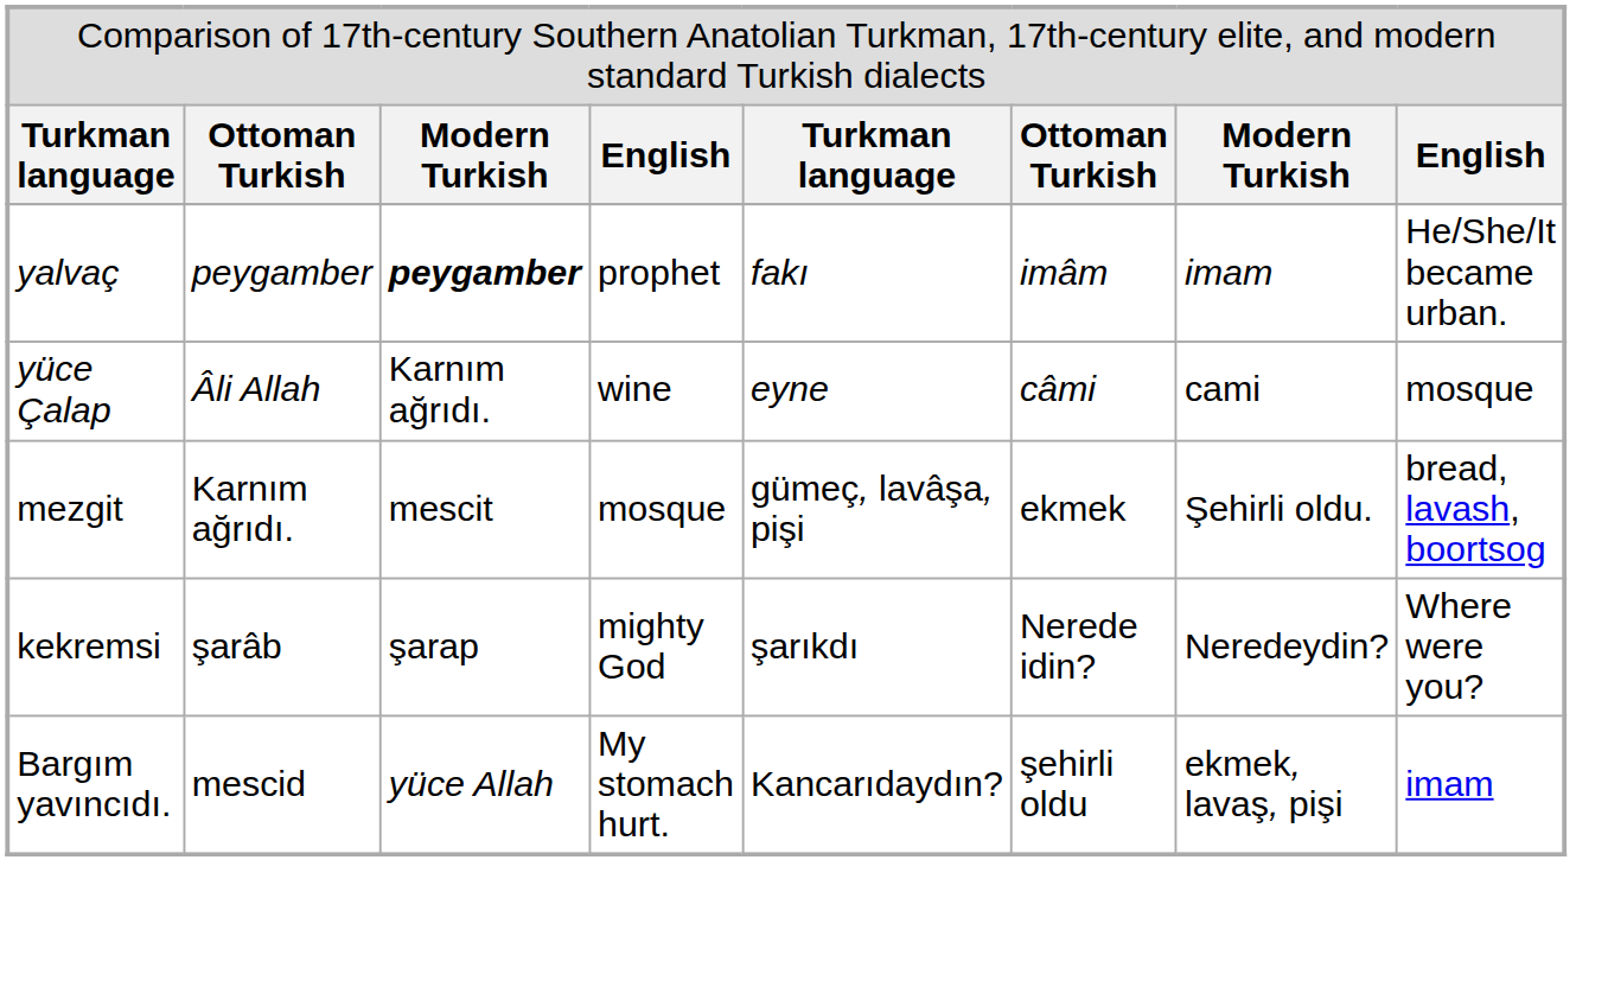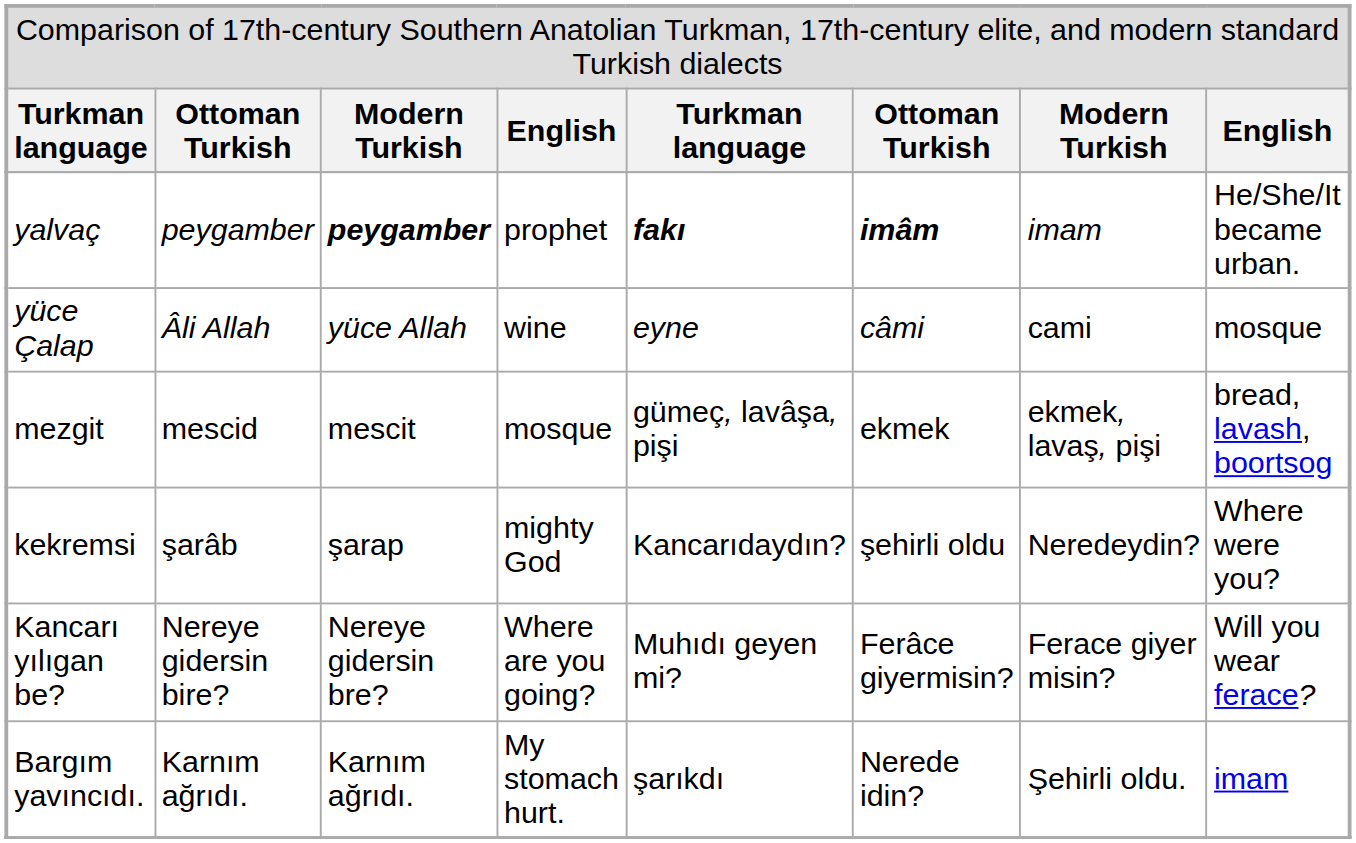yalvaç | column 5: normal -> bold
yalvaç | column 6: normal -> bold
yüce Çalap | column 3: Karnım ağrıdı. -> yüce Allah
mezgit | column 2: Karnım ağrıdı. -> mescid
mezgit | column 7: Şehirli oldu. -> ekmek, lavaş, pişi
kekremsi | column 5: şarıkdı -> Kancarıdaydın?
kekremsi | column 6: Nerede idin? -> şehirli oldu
+ row: Kancarı yılıgan be? | Nereye gidersin bire? | Nereye gidersin bre? | Where are you going? | Muhıdı geyen mi? | Ferâce giyermisin? | Ferace giyer misin? | Will you wear ferace?
Bargım yavıncıdı. | column 2: mescid -> Karnım ağrıdı.
Bargım yavıncıdı. | column 3: yüce Allah -> Karnım ağrıdı.
Bargım yavıncıdı. | column 5: Kancarıdaydın? -> şarıkdı
Bargım yavıncıdı. | column 6: şehirli oldu -> Nerede idin?
Bargım yavıncıdı. | column 7: ekmek, lavaş, pişi -> Şehirli oldu.
